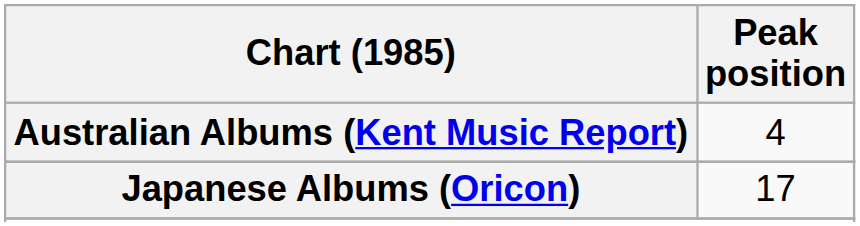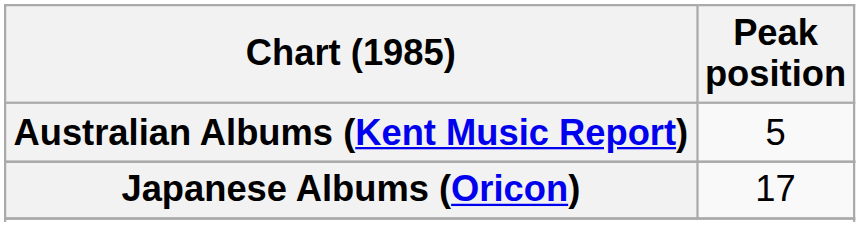Australian Albums (Kent Music Report) | Peak position: 4 -> 5
